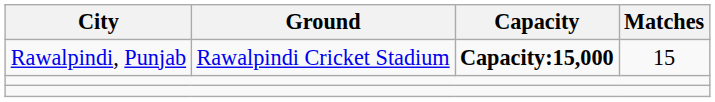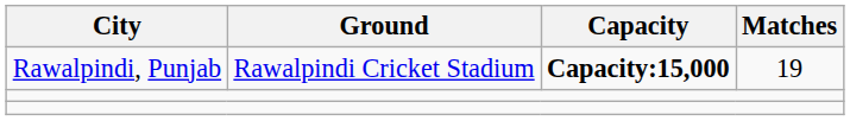Rawalpindi, Punjab | Matches: 15 -> 19
